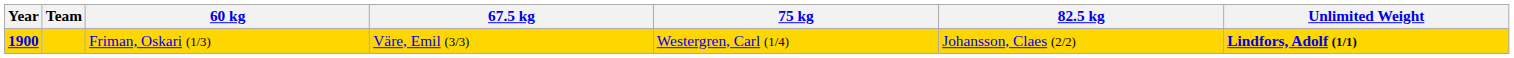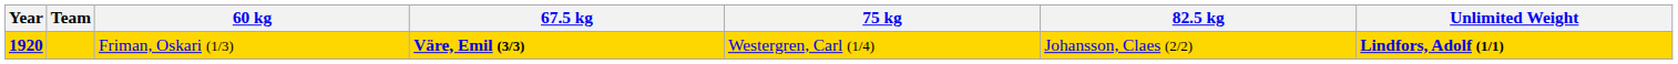Friman, Oskari (1/3) | Year: 1900 -> 1920
Friman, Oskari (1/3) | 67.5 kg: normal -> bold
